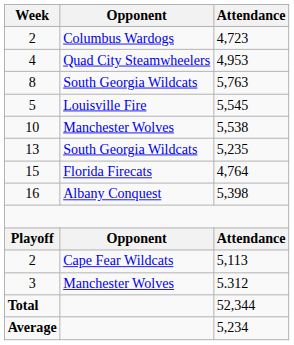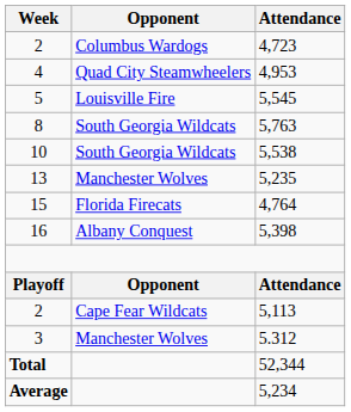rows swapped: 5,545 <-> 5,763
5,538 | Opponent: Manchester Wolves -> South Georgia Wildcats
5,235 | Opponent: South Georgia Wildcats -> Manchester Wolves
